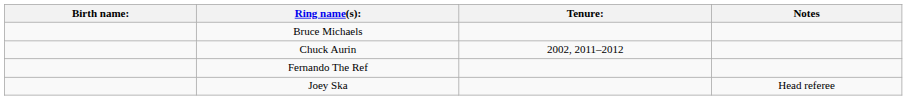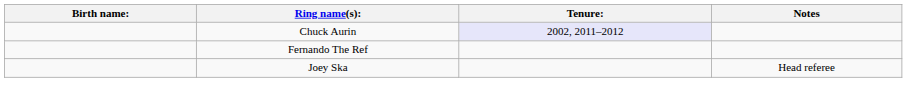- row: Bruce Michaels
Chuck Aurin | Tenure:: no background -> lavender background
